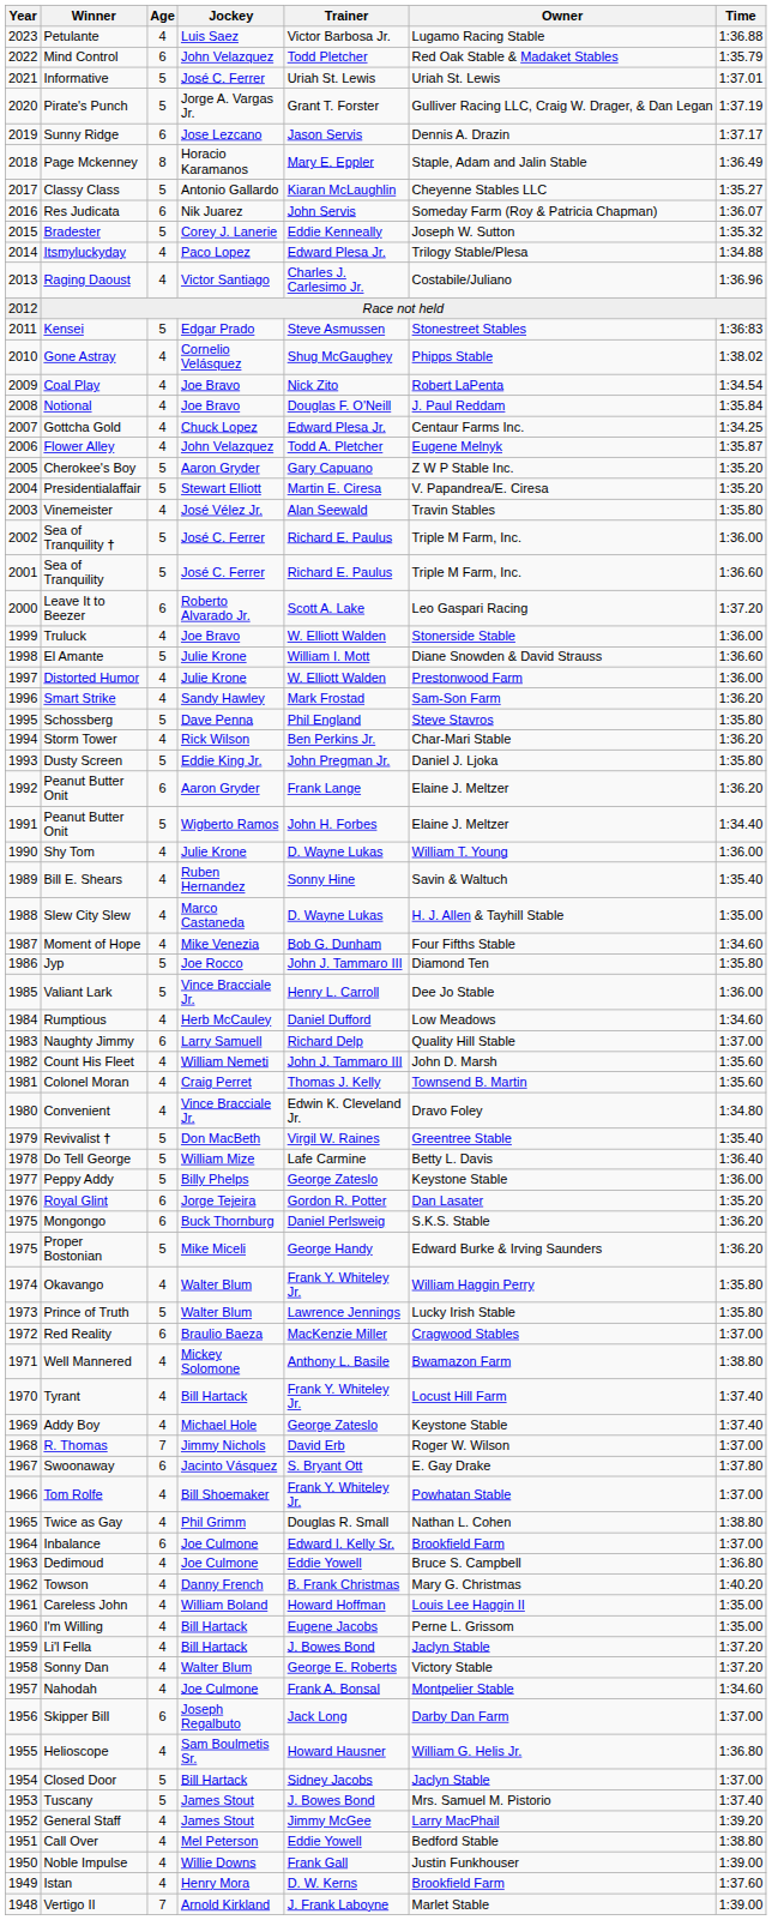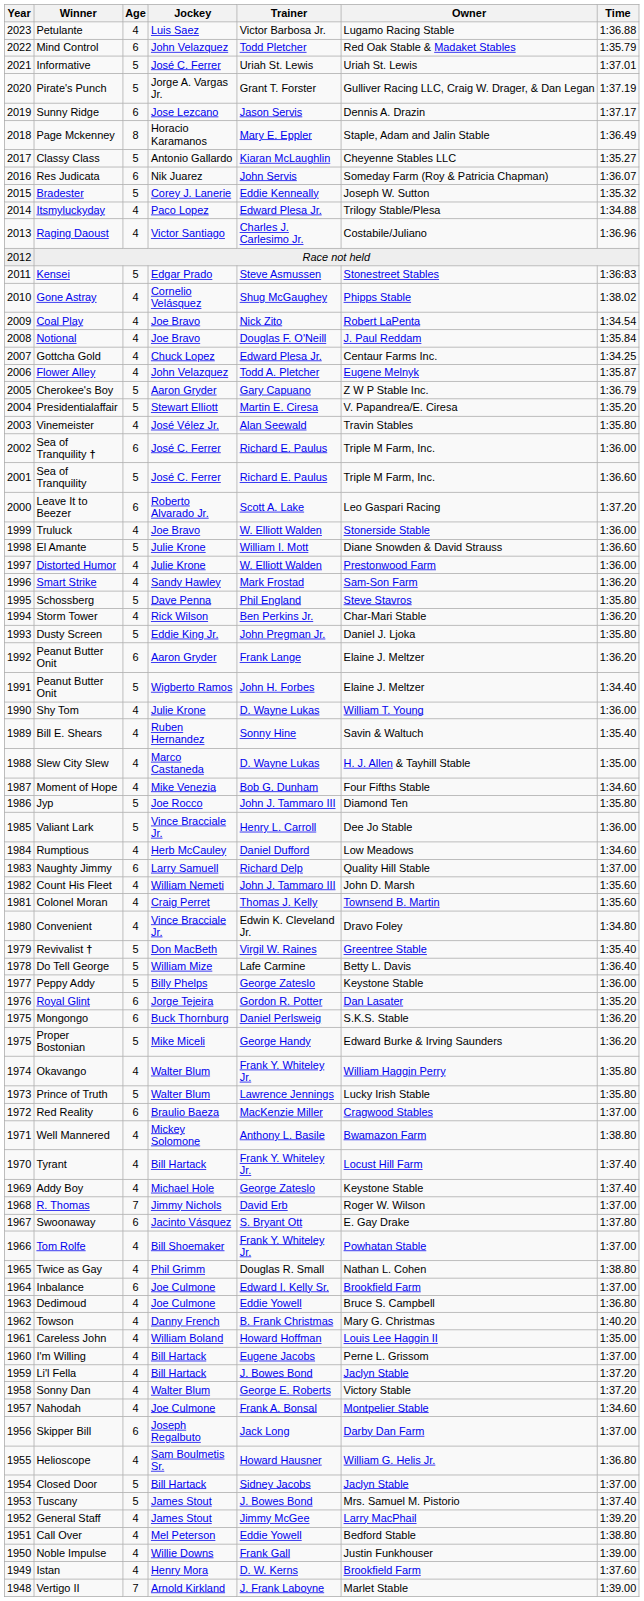Cherokee's Boy | Time: 1:35.20 -> 1:36.79
Sea of Tranquility † | Age: 5 -> 6
I'm Willing | Time: 1:35.00 -> 1:37.00
